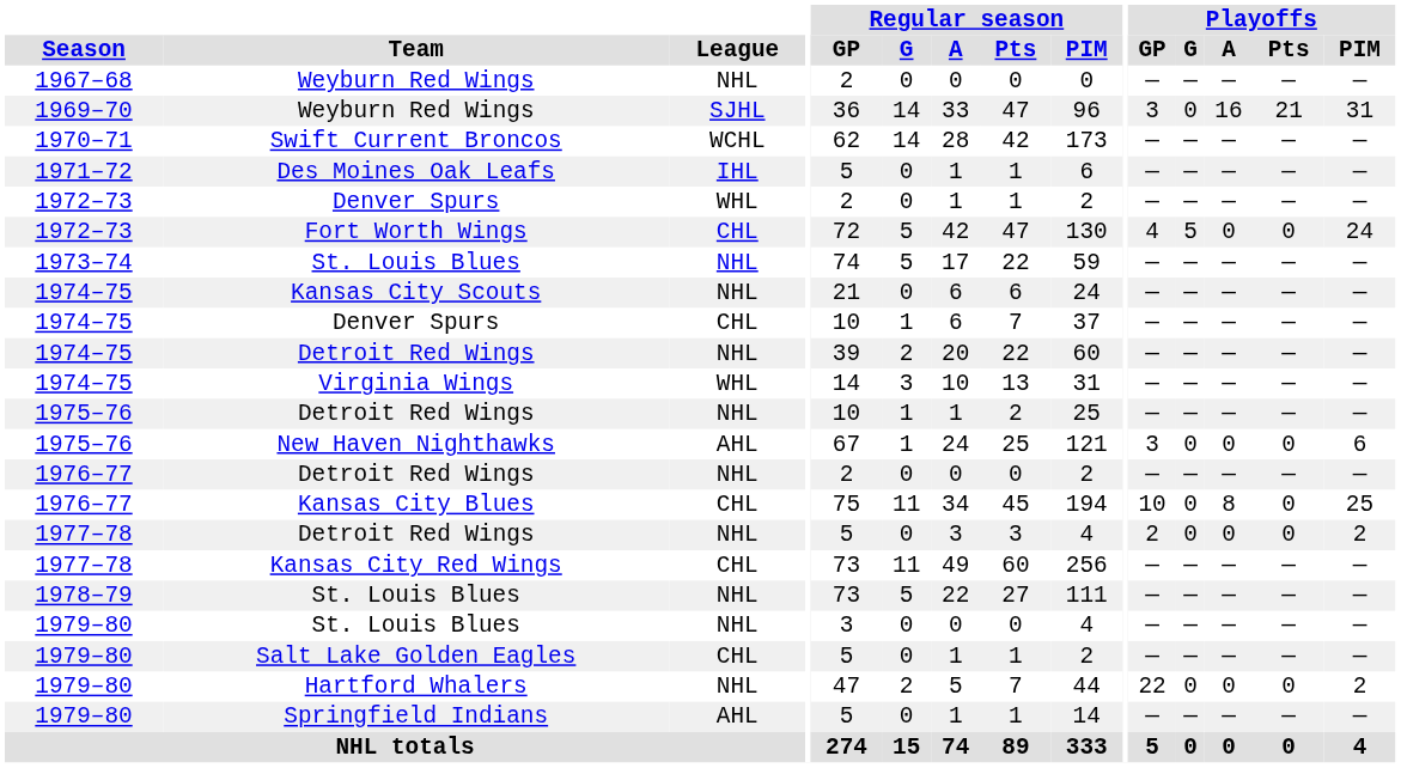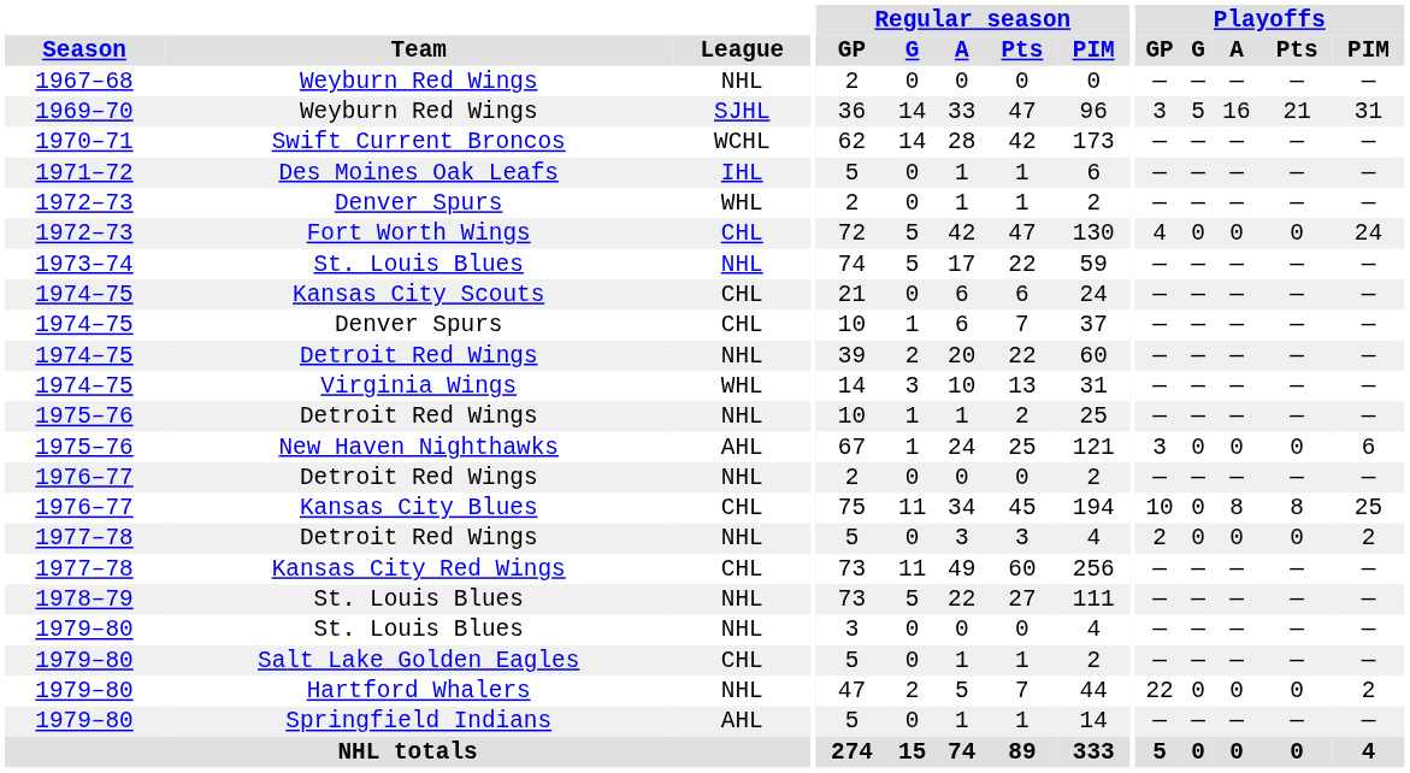1969–70 / Weyburn Red Wings | Playoffs / G: 0 -> 5
Fort Worth Wings | Playoffs / G: 5 -> 0
Kansas City Scouts | League: NHL -> CHL
Kansas City Blues | Playoffs / Pts: 0 -> 8
